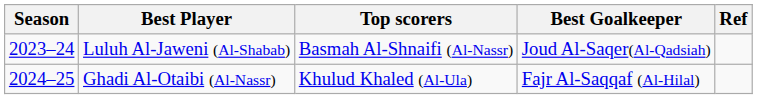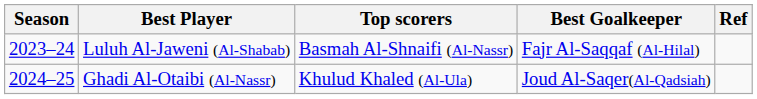Luluh Al-Jaweni (Al-Shabab) | Best Goalkeeper: Joud Al-Saqer(Al-Qadsiah) -> Fajr Al-Saqqaf (Al-Hilal)
Ghadi Al-Otaibi (Al-Nassr) | Best Goalkeeper: Fajr Al-Saqqaf (Al-Hilal) -> Joud Al-Saqer(Al-Qadsiah)
